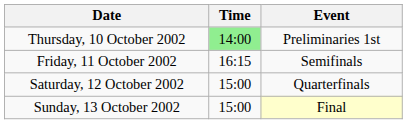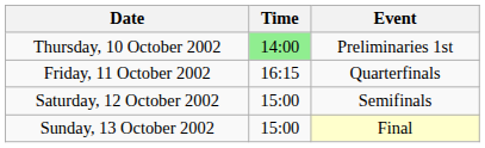Friday, 11 October 2002 | Event: Semifinals -> Quarterfinals
Saturday, 12 October 2002 | Event: Quarterfinals -> Semifinals
